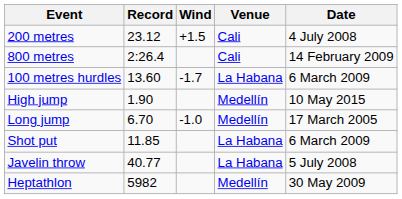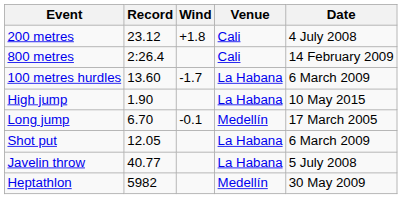200 metres | Wind: +1.5 -> +1.8
High jump | Venue: Medellín -> La Habana
Long jump | Wind: -1.0 -> -0.1
Shot put | Record: 11.85 -> 12.05
